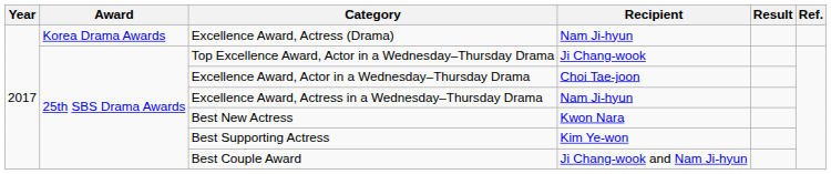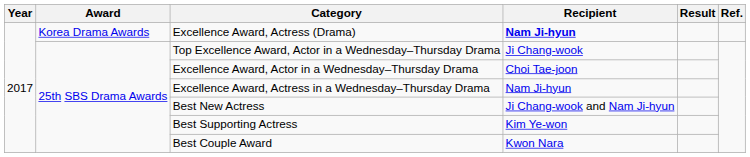Excellence Award, Actress (Drama) | Recipient: normal -> bold
Best New Actress | Recipient: Kwon Nara -> Ji Chang-wook and Nam Ji-hyun
Best Couple Award | Recipient: Ji Chang-wook and Nam Ji-hyun -> Kwon Nara
